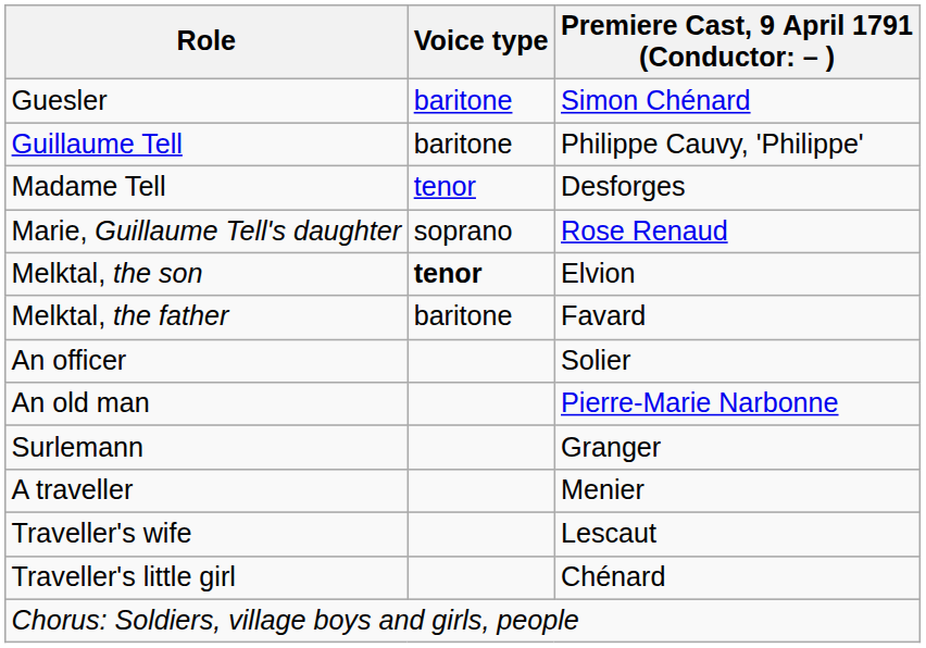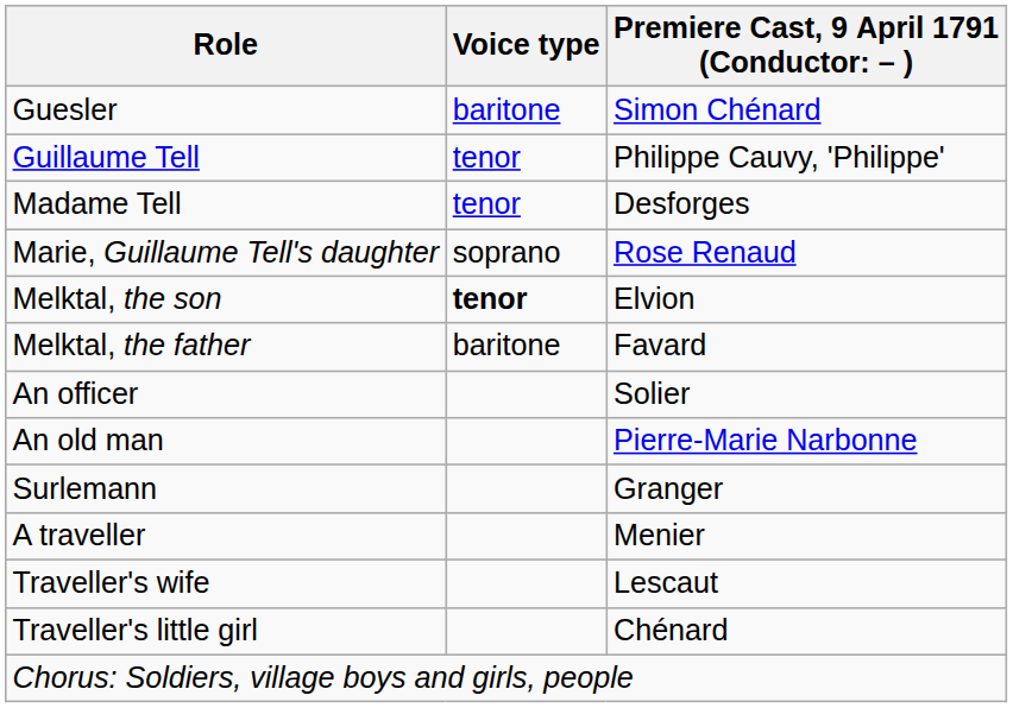Guillaume Tell | Voice type: baritone -> tenor
